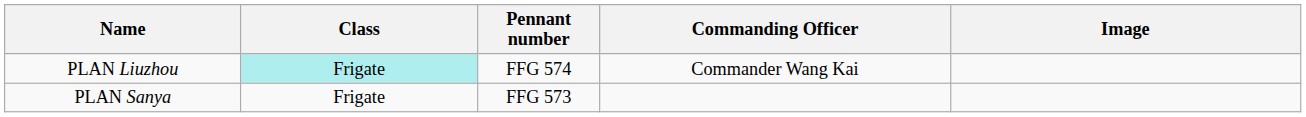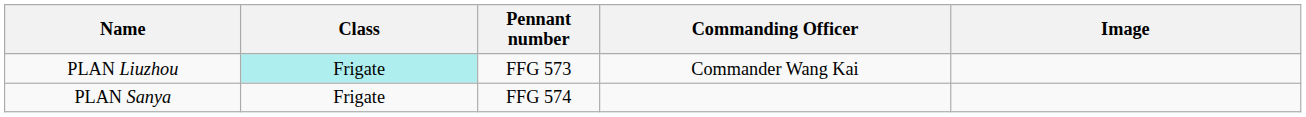PLAN Liuzhou | Pennant number: FFG 574 -> FFG 573
PLAN Sanya | Pennant number: FFG 573 -> FFG 574
